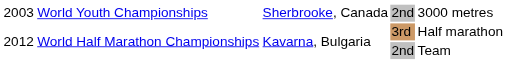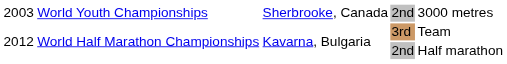3rd | column 5: Half marathon -> Team
2012 / 2nd | column 5: Team -> Half marathon
